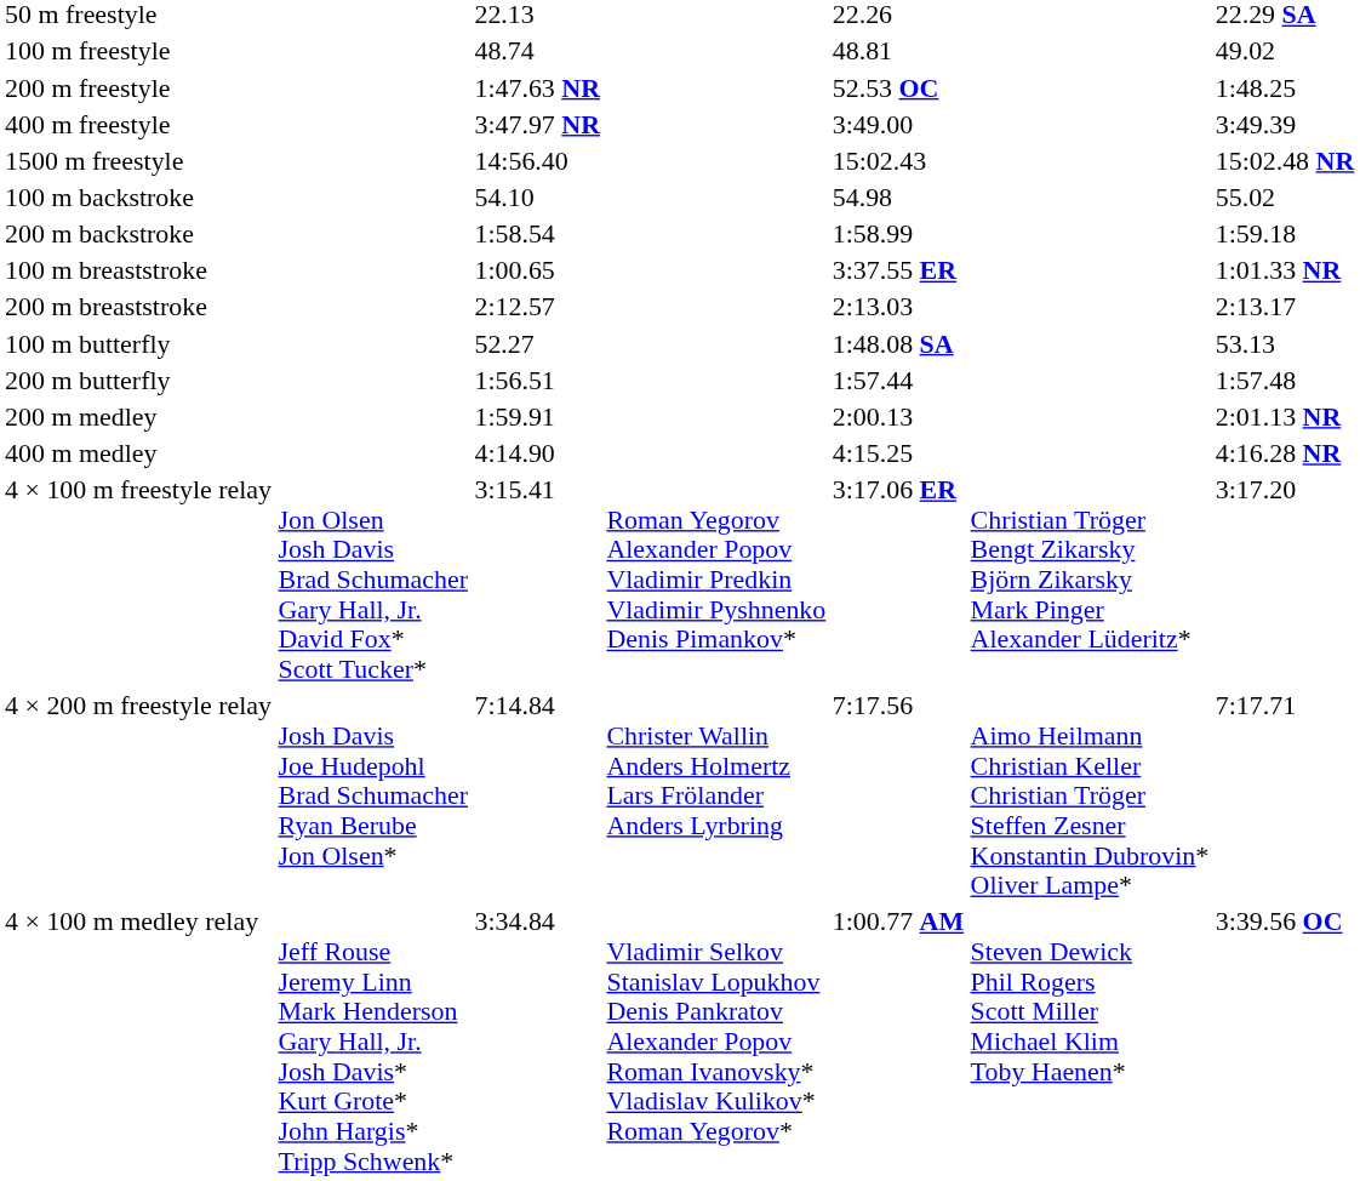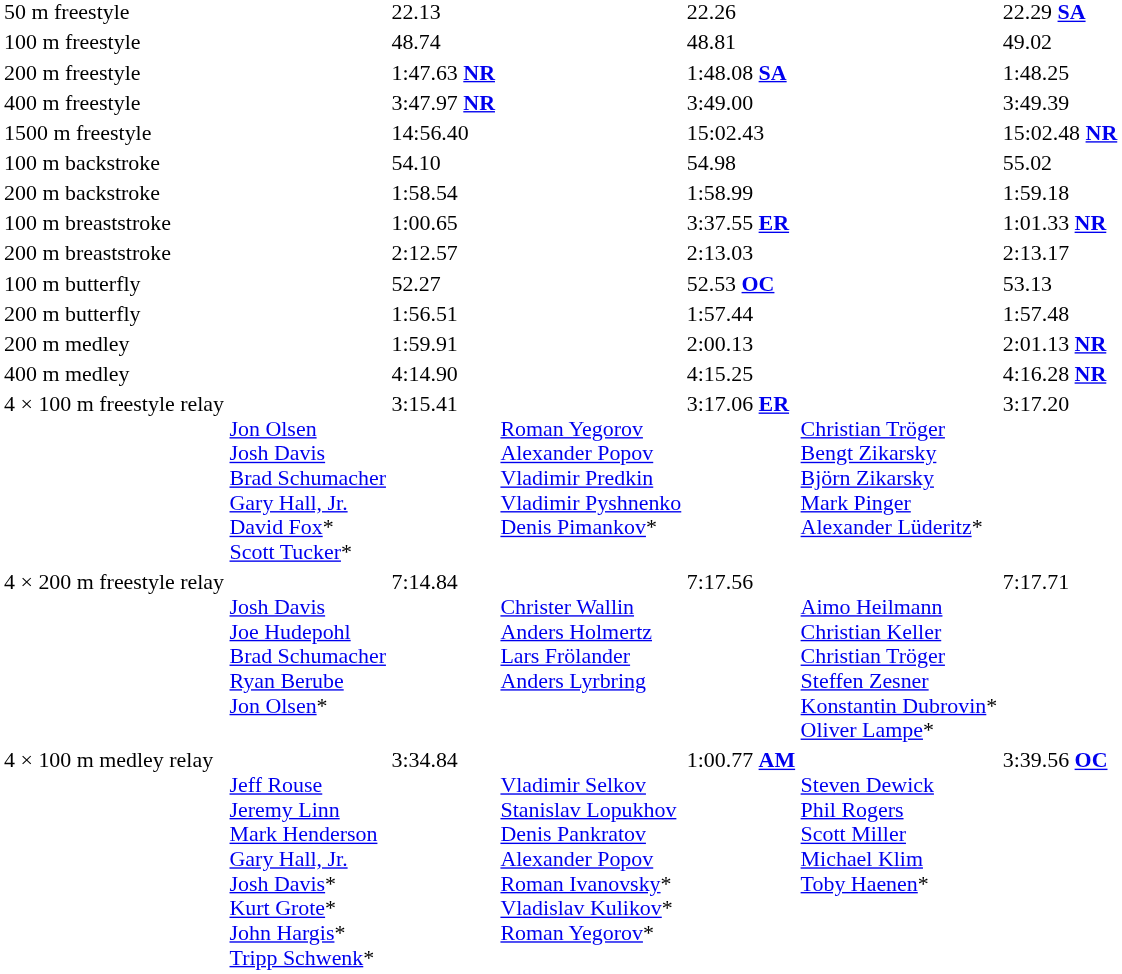200 m freestyle | column 5: 52.53 OC -> 1:48.08 SA
100 m butterfly | column 5: 1:48.08 SA -> 52.53 OC
